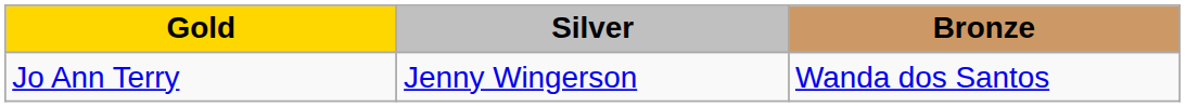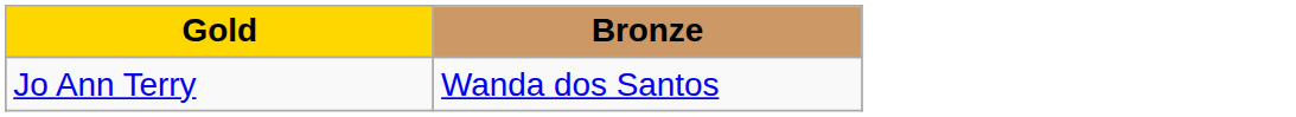- column: Silver | Jenny Wingerson
